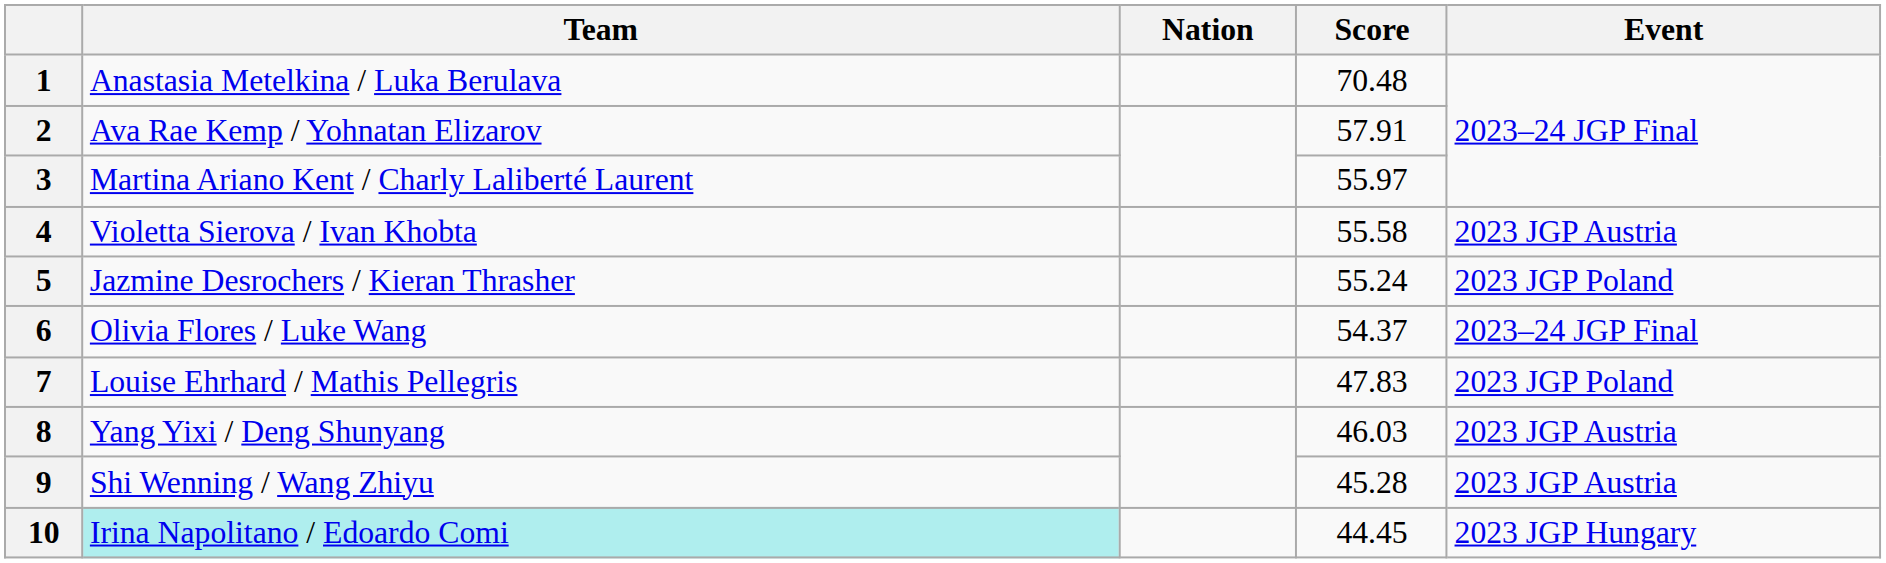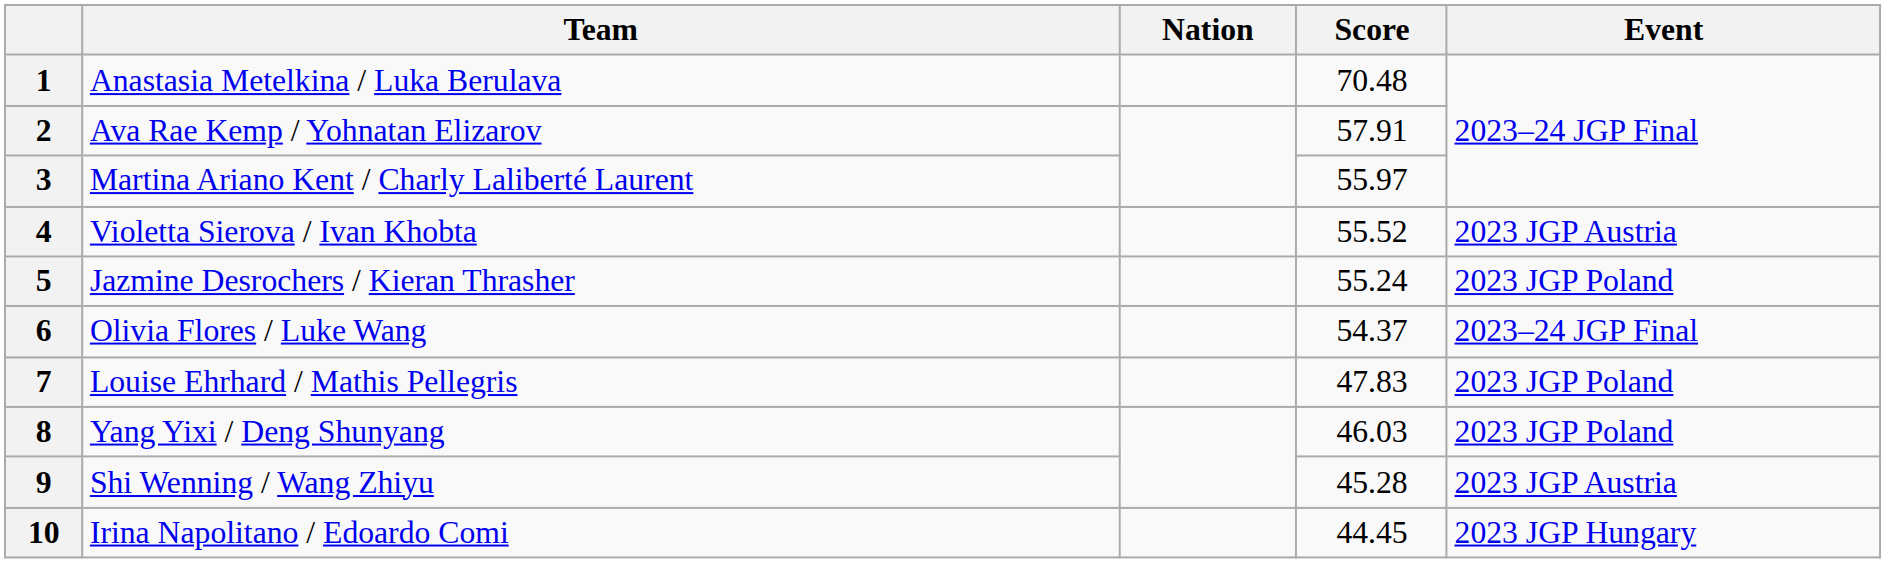4 | Score: 55.58 -> 55.52
8 | Event: 2023 JGP Austria -> 2023 JGP Poland
10 | Team: paleturquoise background -> no background
